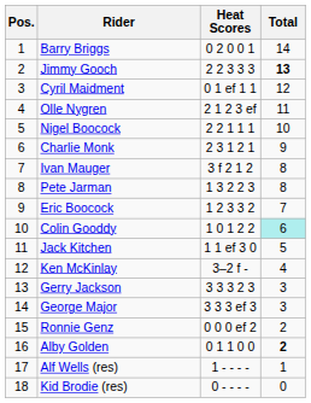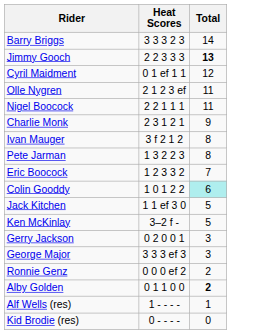- column: Pos. | 1 | 2 | 3 | 4 | 5 | 6 | 7 | 8 | 9 | 10 | 11 | 12 | 13 | 14 | 15 | 16 | 17 | 18
Barry Briggs | Heat Scores: 0 2 0 0 1 -> 3 3 3 2 3
Nigel Boocock | Total: 10 -> 11
Ken McKinlay | Total: 4 -> 5
Gerry Jackson | Heat Scores: 3 3 3 2 3 -> 0 2 0 0 1
